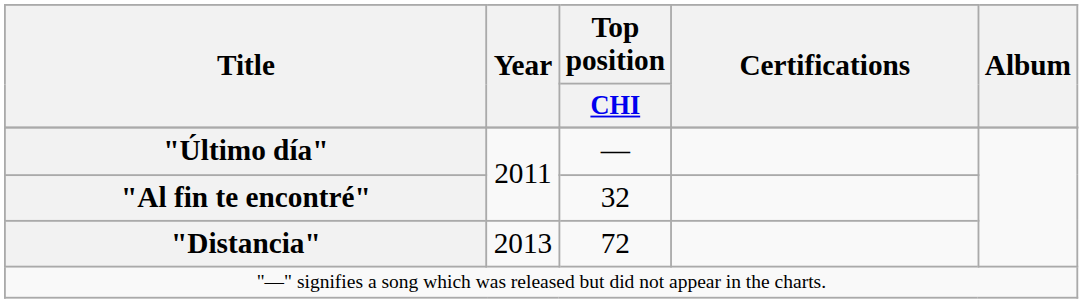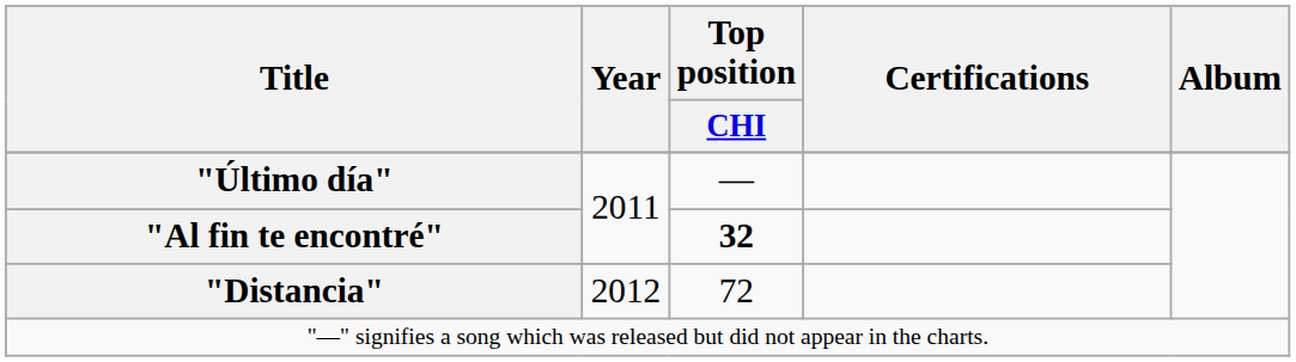"Al fin te encontré" | Top position / CHI: normal -> bold
"Distancia" | Year: 2013 -> 2012
